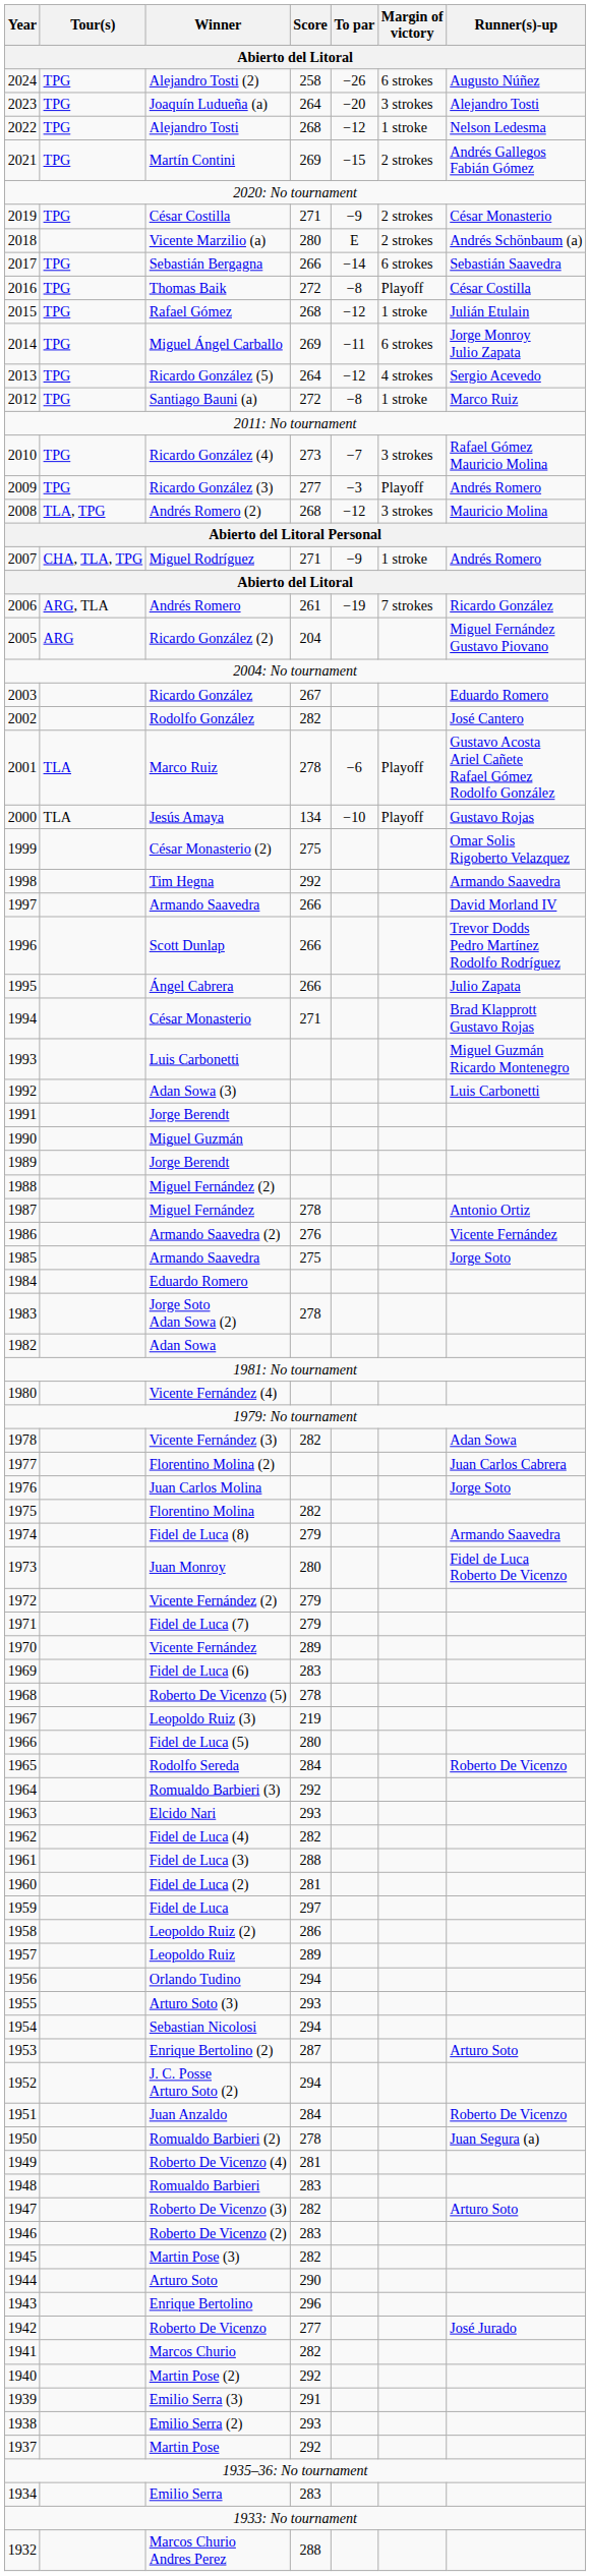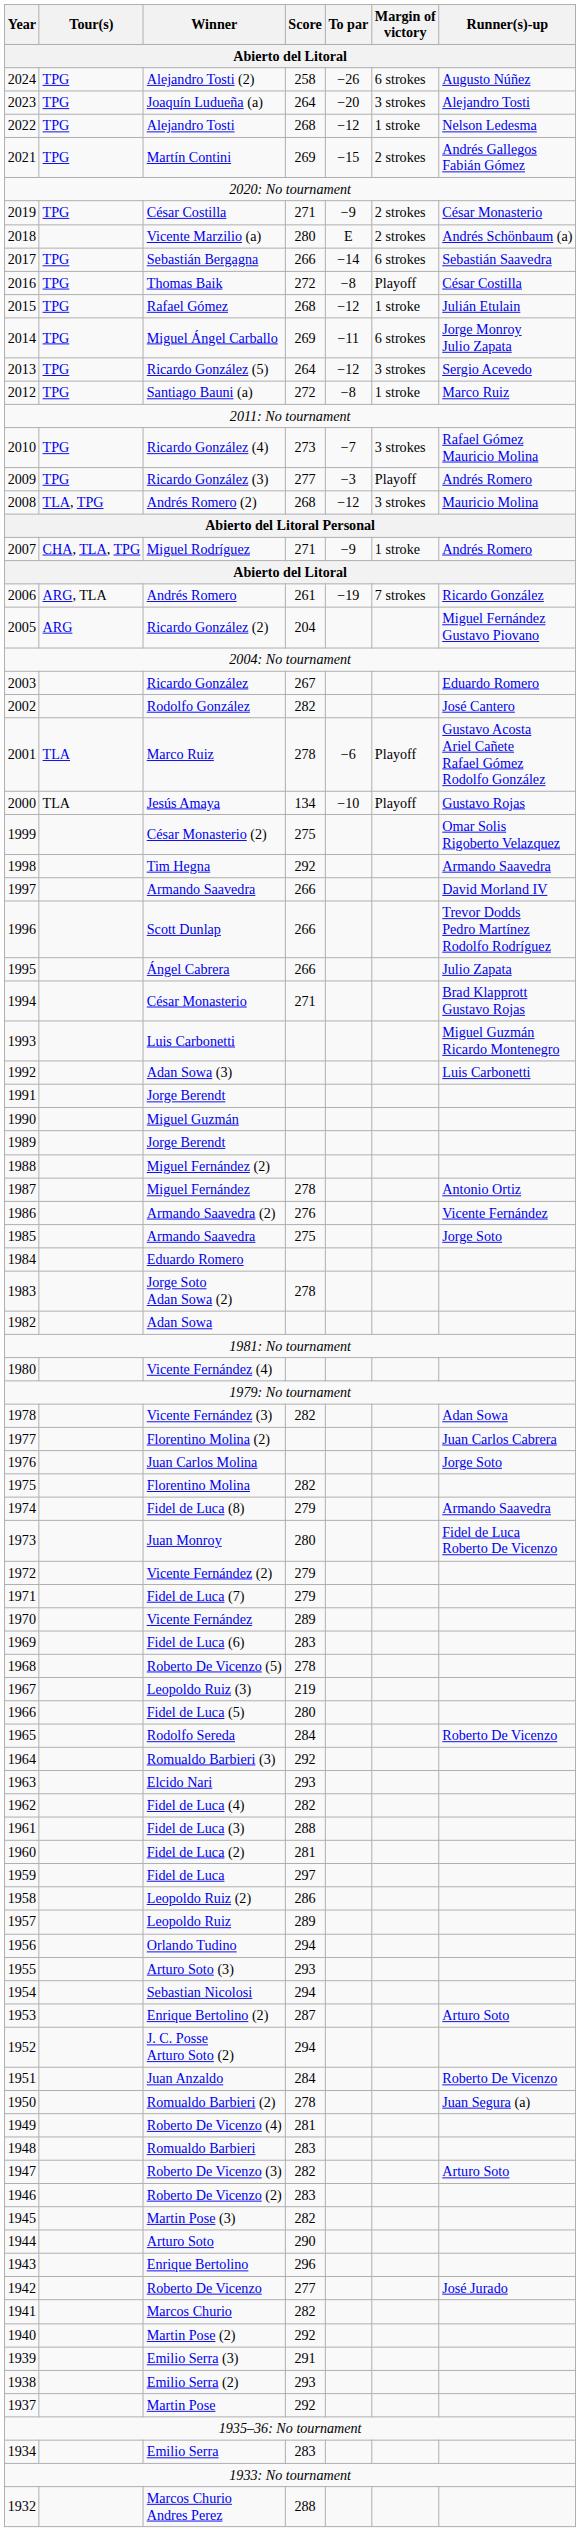Ricardo González (5) | Margin of victory: 4 strokes -> 3 strokes
